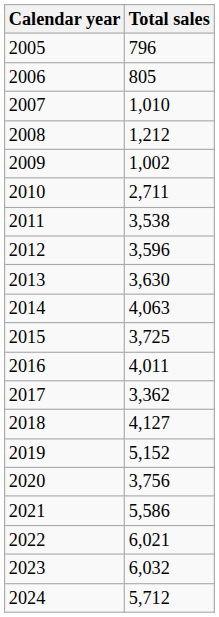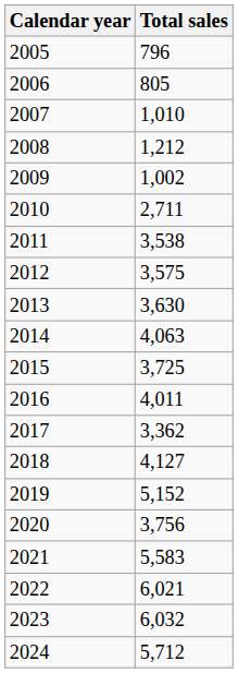2012 | Total sales: 3,596 -> 3,575
2021 | Total sales: 5,586 -> 5,583
